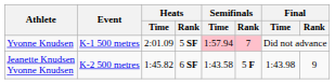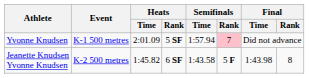Yvonne Knudsen | Semifinals / Time: pink background -> no background
Jeanette Knudsen Yvonne Knudsen | Final / Rank: 9 -> 8
